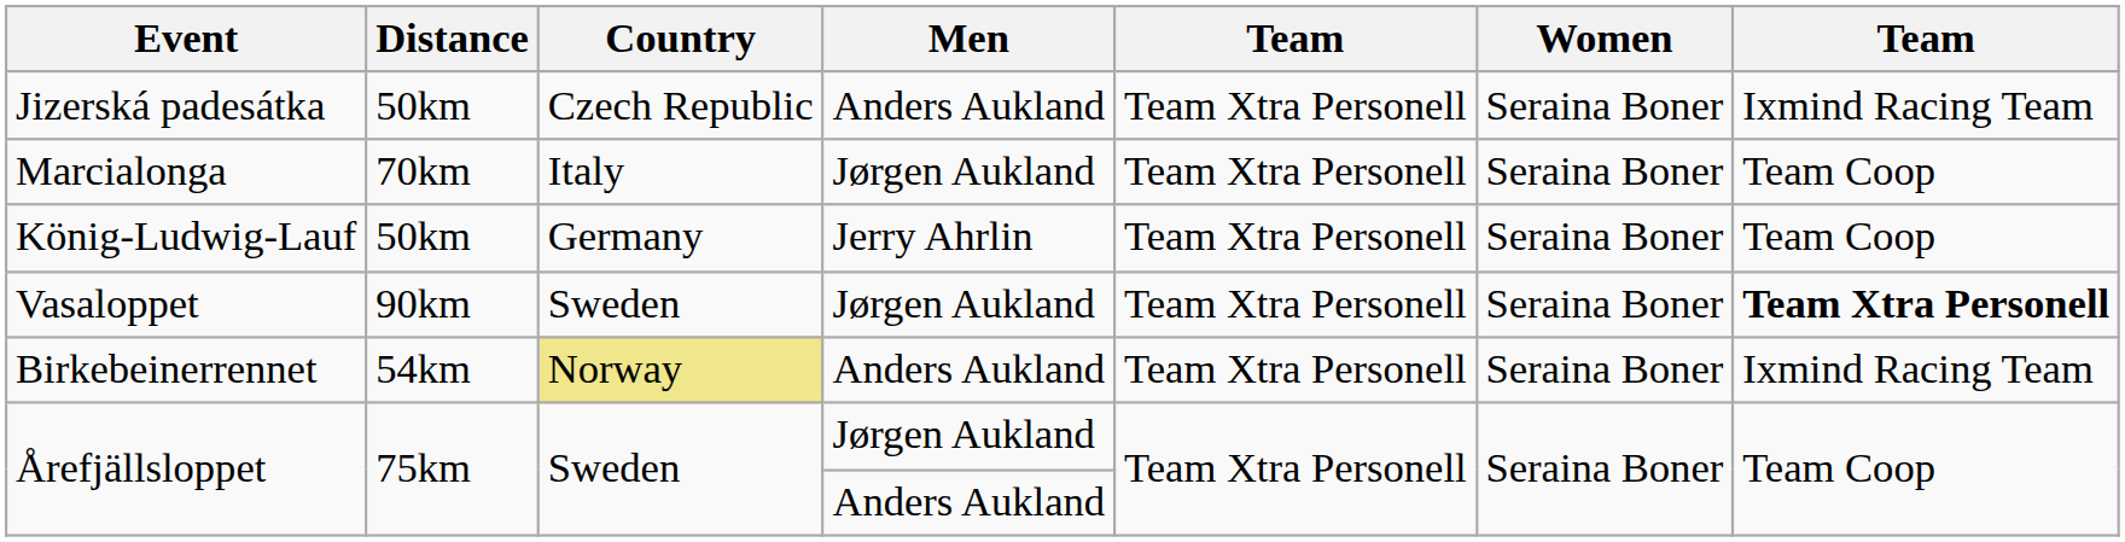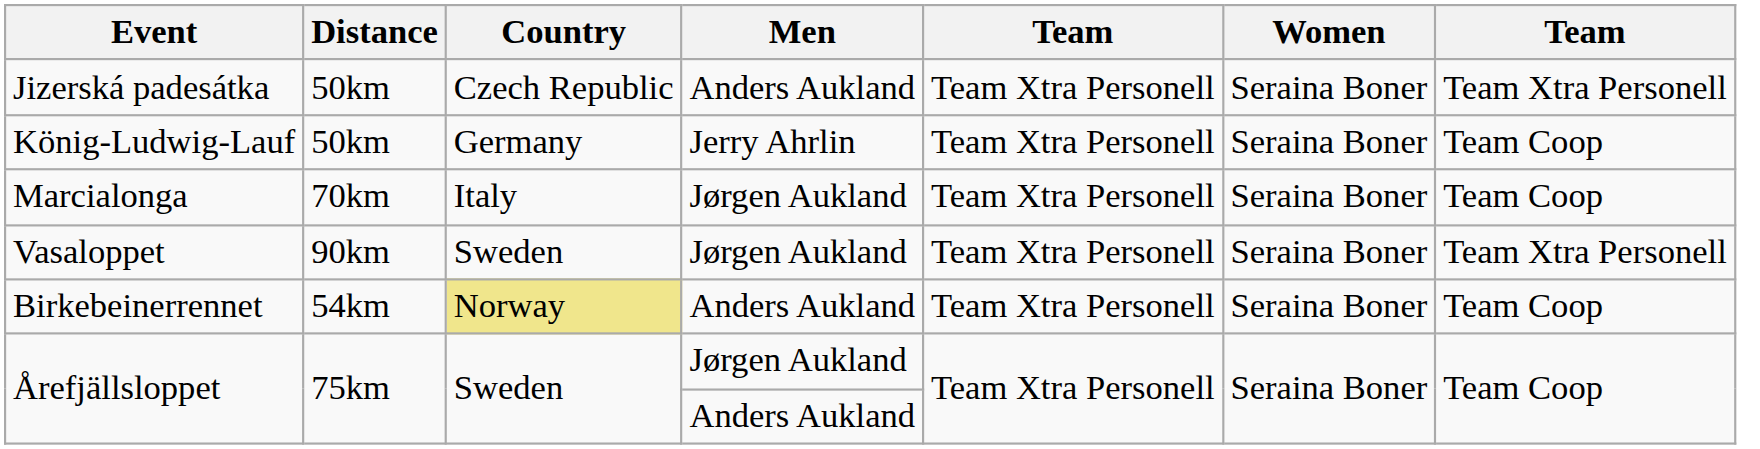Jizerská padesátka | column 7: Ixmind Racing Team -> Team Xtra Personell
rows swapped: Marcialonga <-> König-Ludwig-Lauf
Vasaloppet | column 7: bold -> normal
Birkebeinerrennet | column 7: Ixmind Racing Team -> Team Coop
